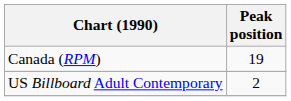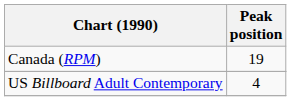US Billboard Adult Contemporary | Peak position: 2 -> 4
